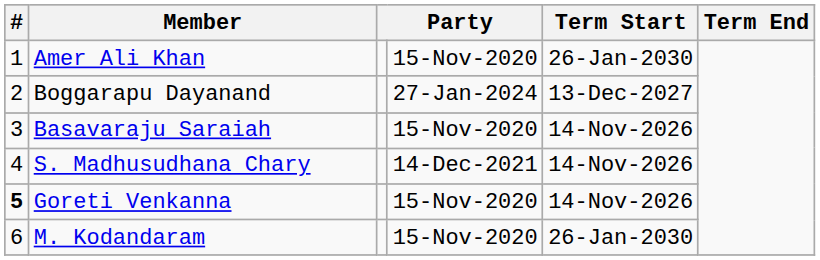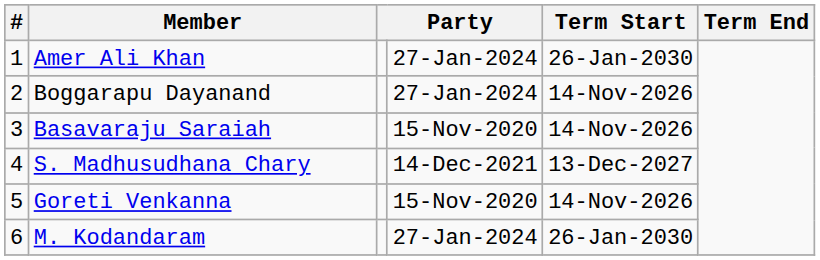Amer Ali Khan | column 4: 15-Nov-2020 -> 27-Jan-2024
Boggarapu Dayanand | Term Start: 13-Dec-2027 -> 14-Nov-2026
S. Madhusudhana Chary | Term Start: 14-Nov-2026 -> 13-Dec-2027
Goreti Venkanna | #: bold -> normal
M. Kodandaram | column 4: 15-Nov-2020 -> 27-Jan-2024
